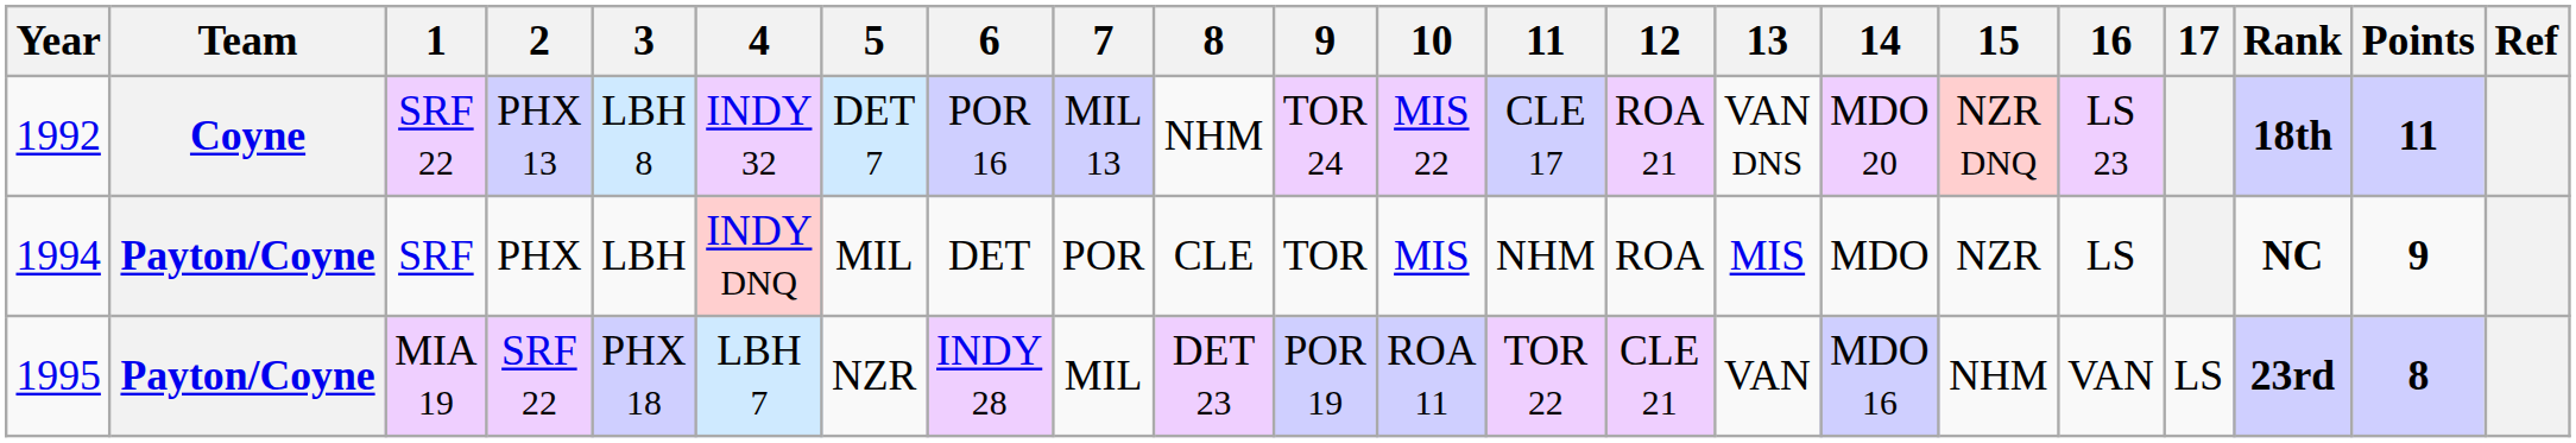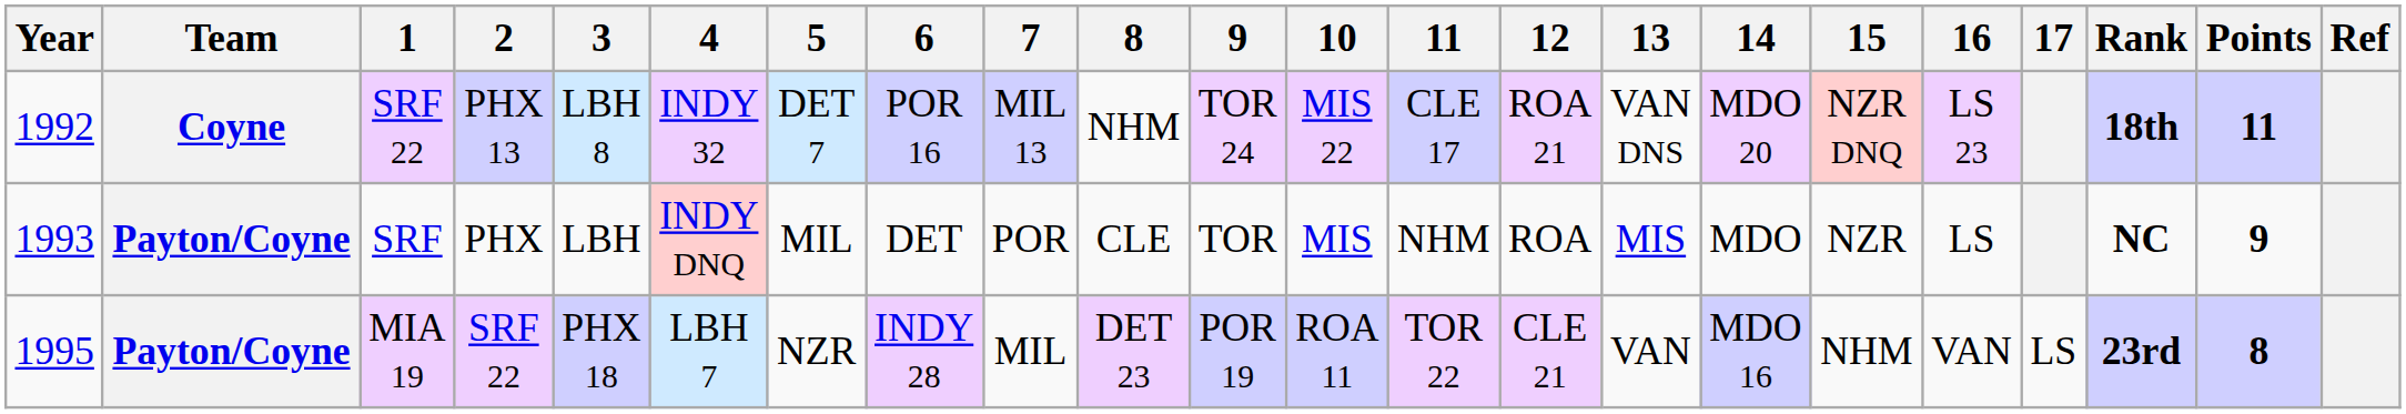SRF | Year: 1994 -> 1993
